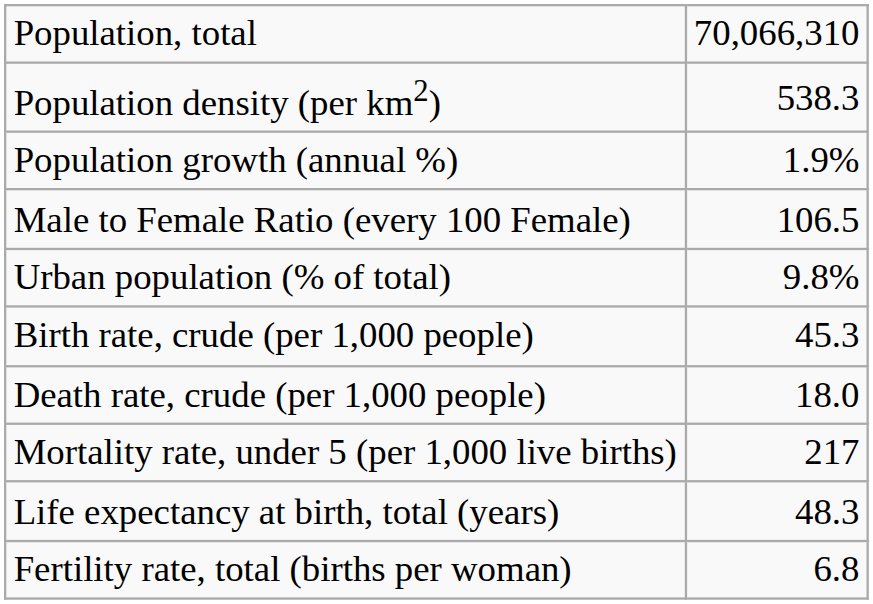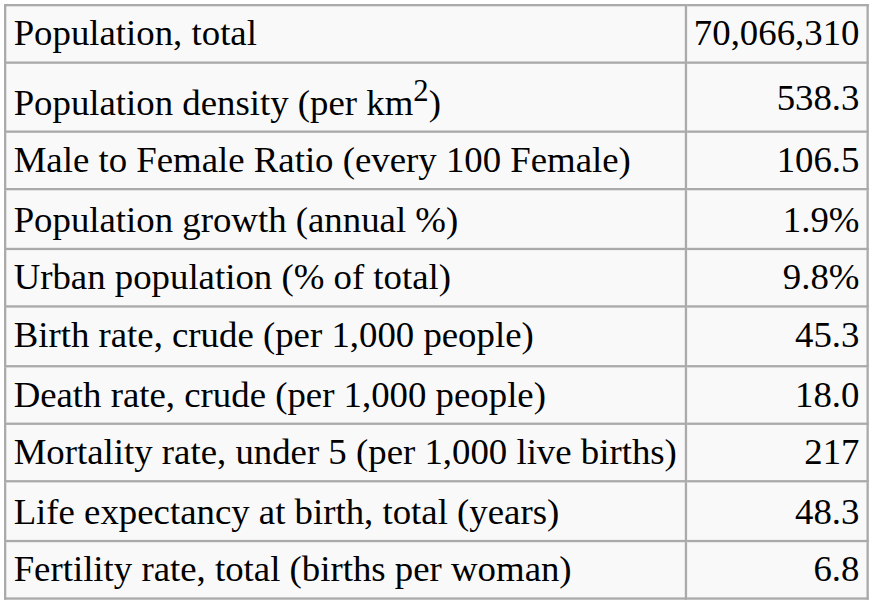rows swapped: Population growth (annual %) <-> Male to Female Ratio (every 100 Female)
